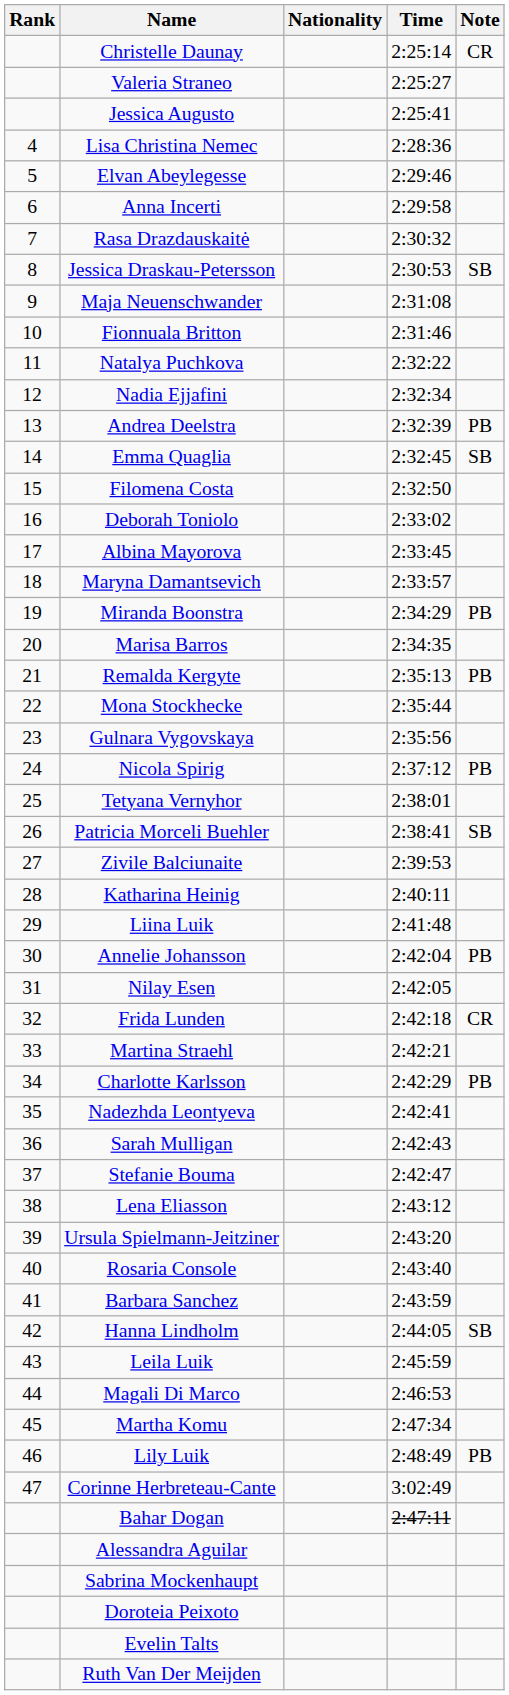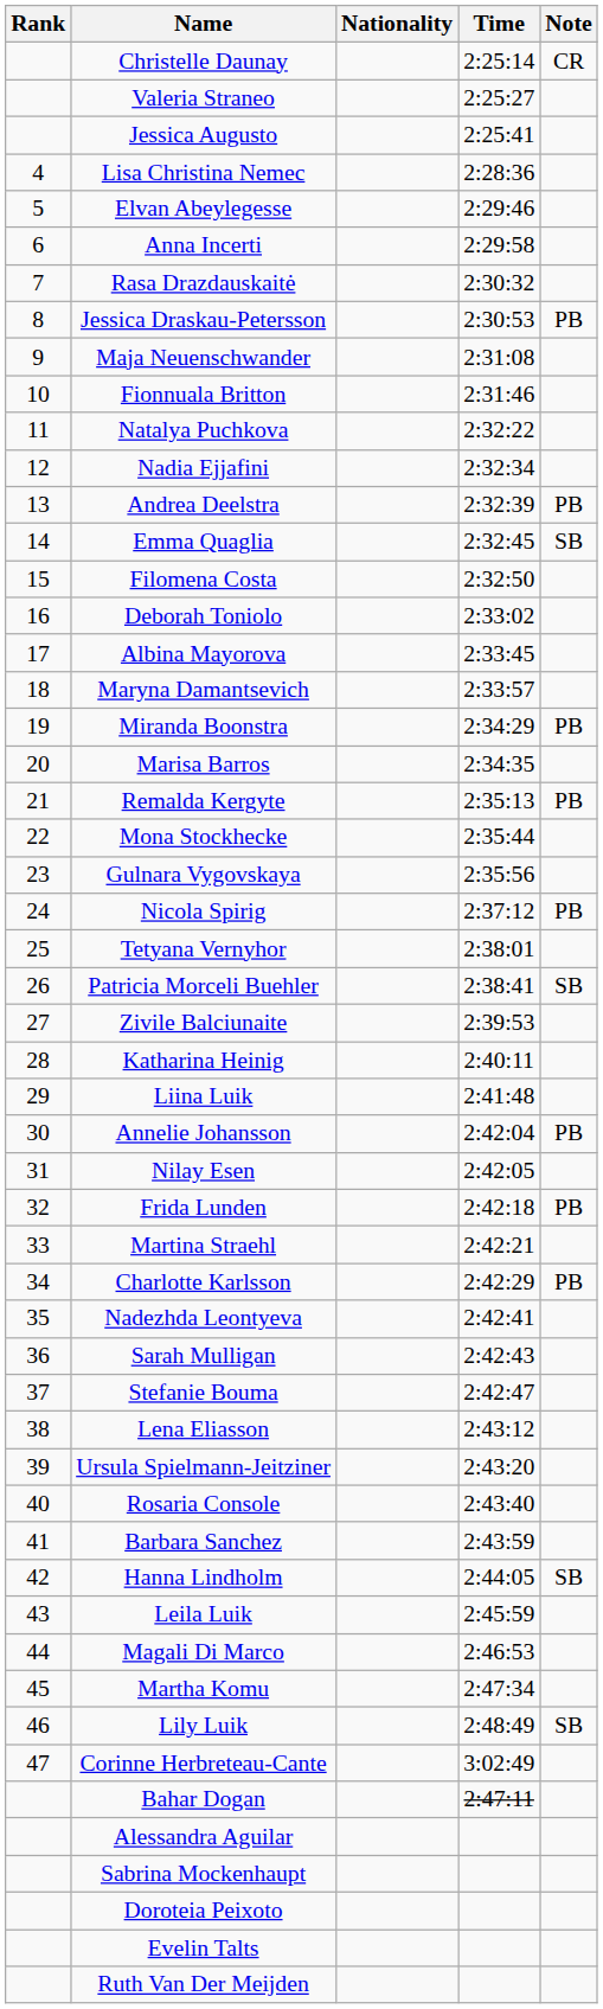Jessica Draskau-Petersson | Note: SB -> PB
Frida Lunden | Note: CR -> PB
Lily Luik | Note: PB -> SB
